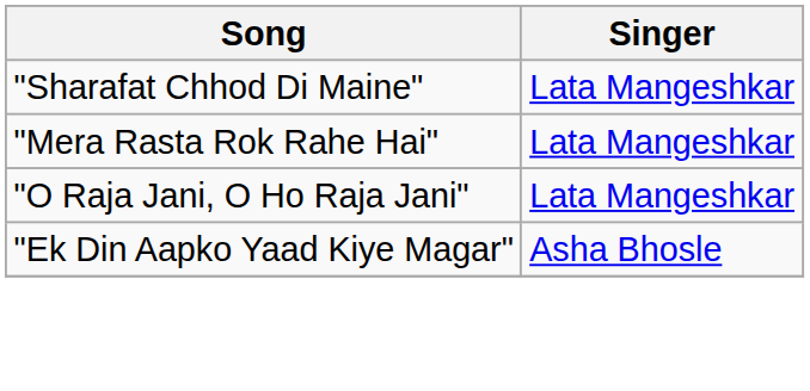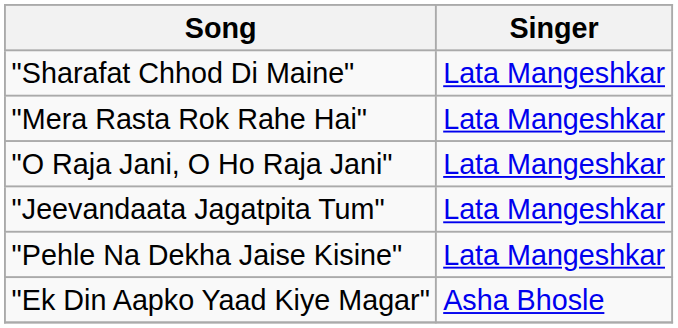+ row: "Jeevandaata Jagatpita Tum" | Lata Mangeshkar
+ row: "Pehle Na Dekha Jaise Kisine" | Lata Mangeshkar
